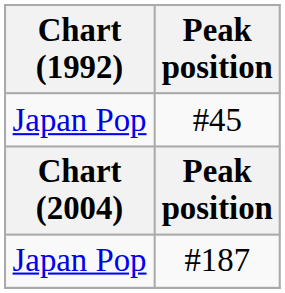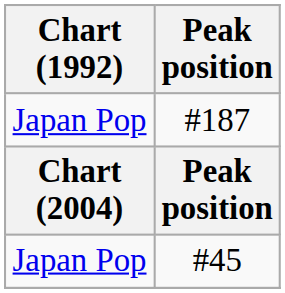rows swapped: #45 <-> #187
